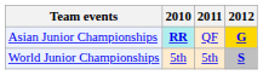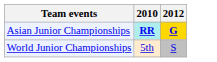- column: 2011 | QF | 5th
World Junior Championships | 2012: bold -> normal
